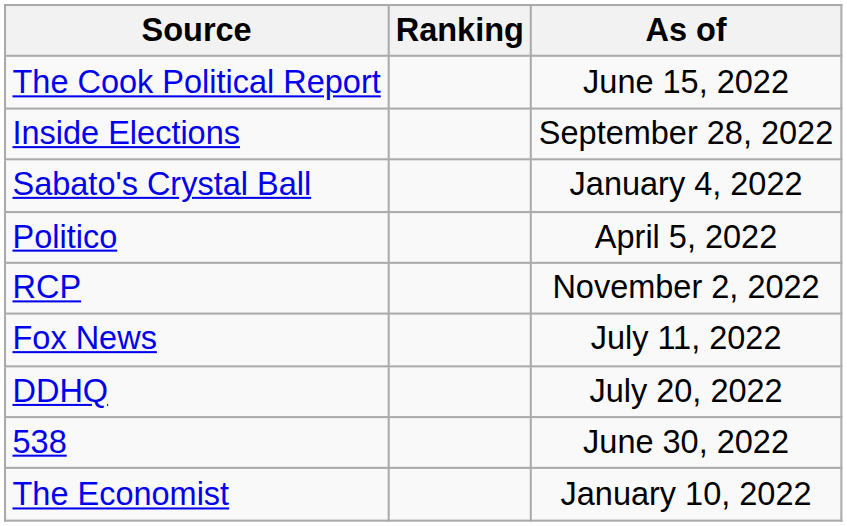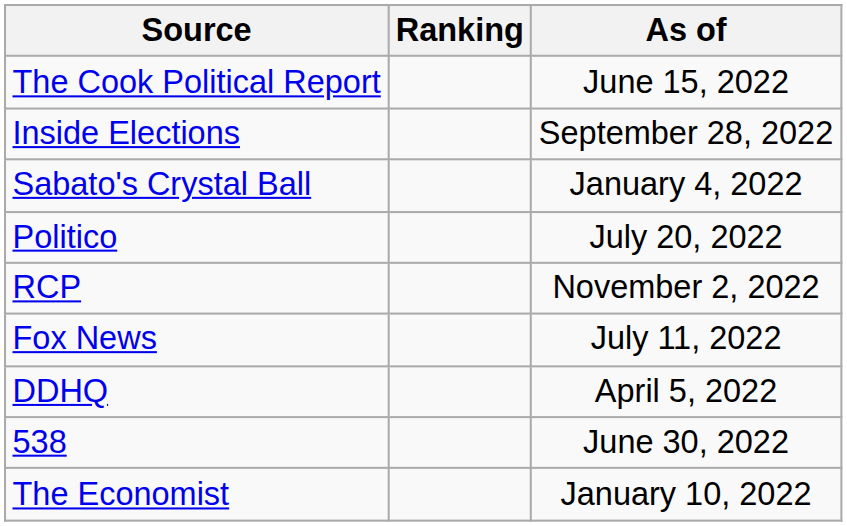Politico | As of: April 5, 2022 -> July 20, 2022
DDHQ | As of: July 20, 2022 -> April 5, 2022
